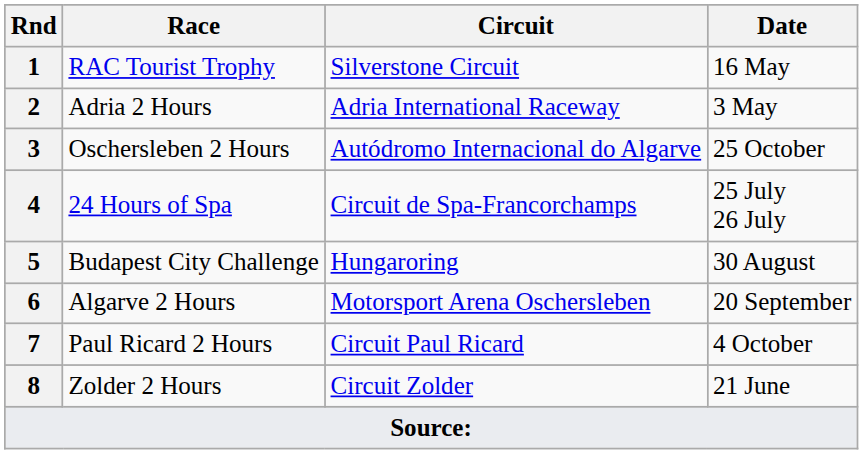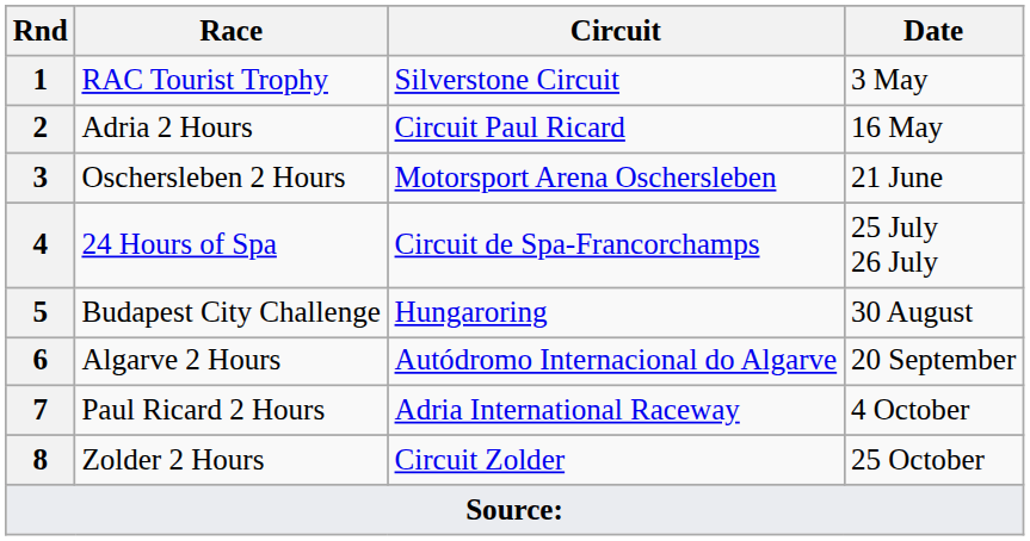RAC Tourist Trophy | Date: 16 May -> 3 May
Adria 2 Hours | Circuit: Adria International Raceway -> Circuit Paul Ricard
Adria 2 Hours | Date: 3 May -> 16 May
Oschersleben 2 Hours | Circuit: Autódromo Internacional do Algarve -> Motorsport Arena Oschersleben
Oschersleben 2 Hours | Date: 25 October -> 21 June
Algarve 2 Hours | Circuit: Motorsport Arena Oschersleben -> Autódromo Internacional do Algarve
Paul Ricard 2 Hours | Circuit: Circuit Paul Ricard -> Adria International Raceway
Zolder 2 Hours | Date: 21 June -> 25 October
